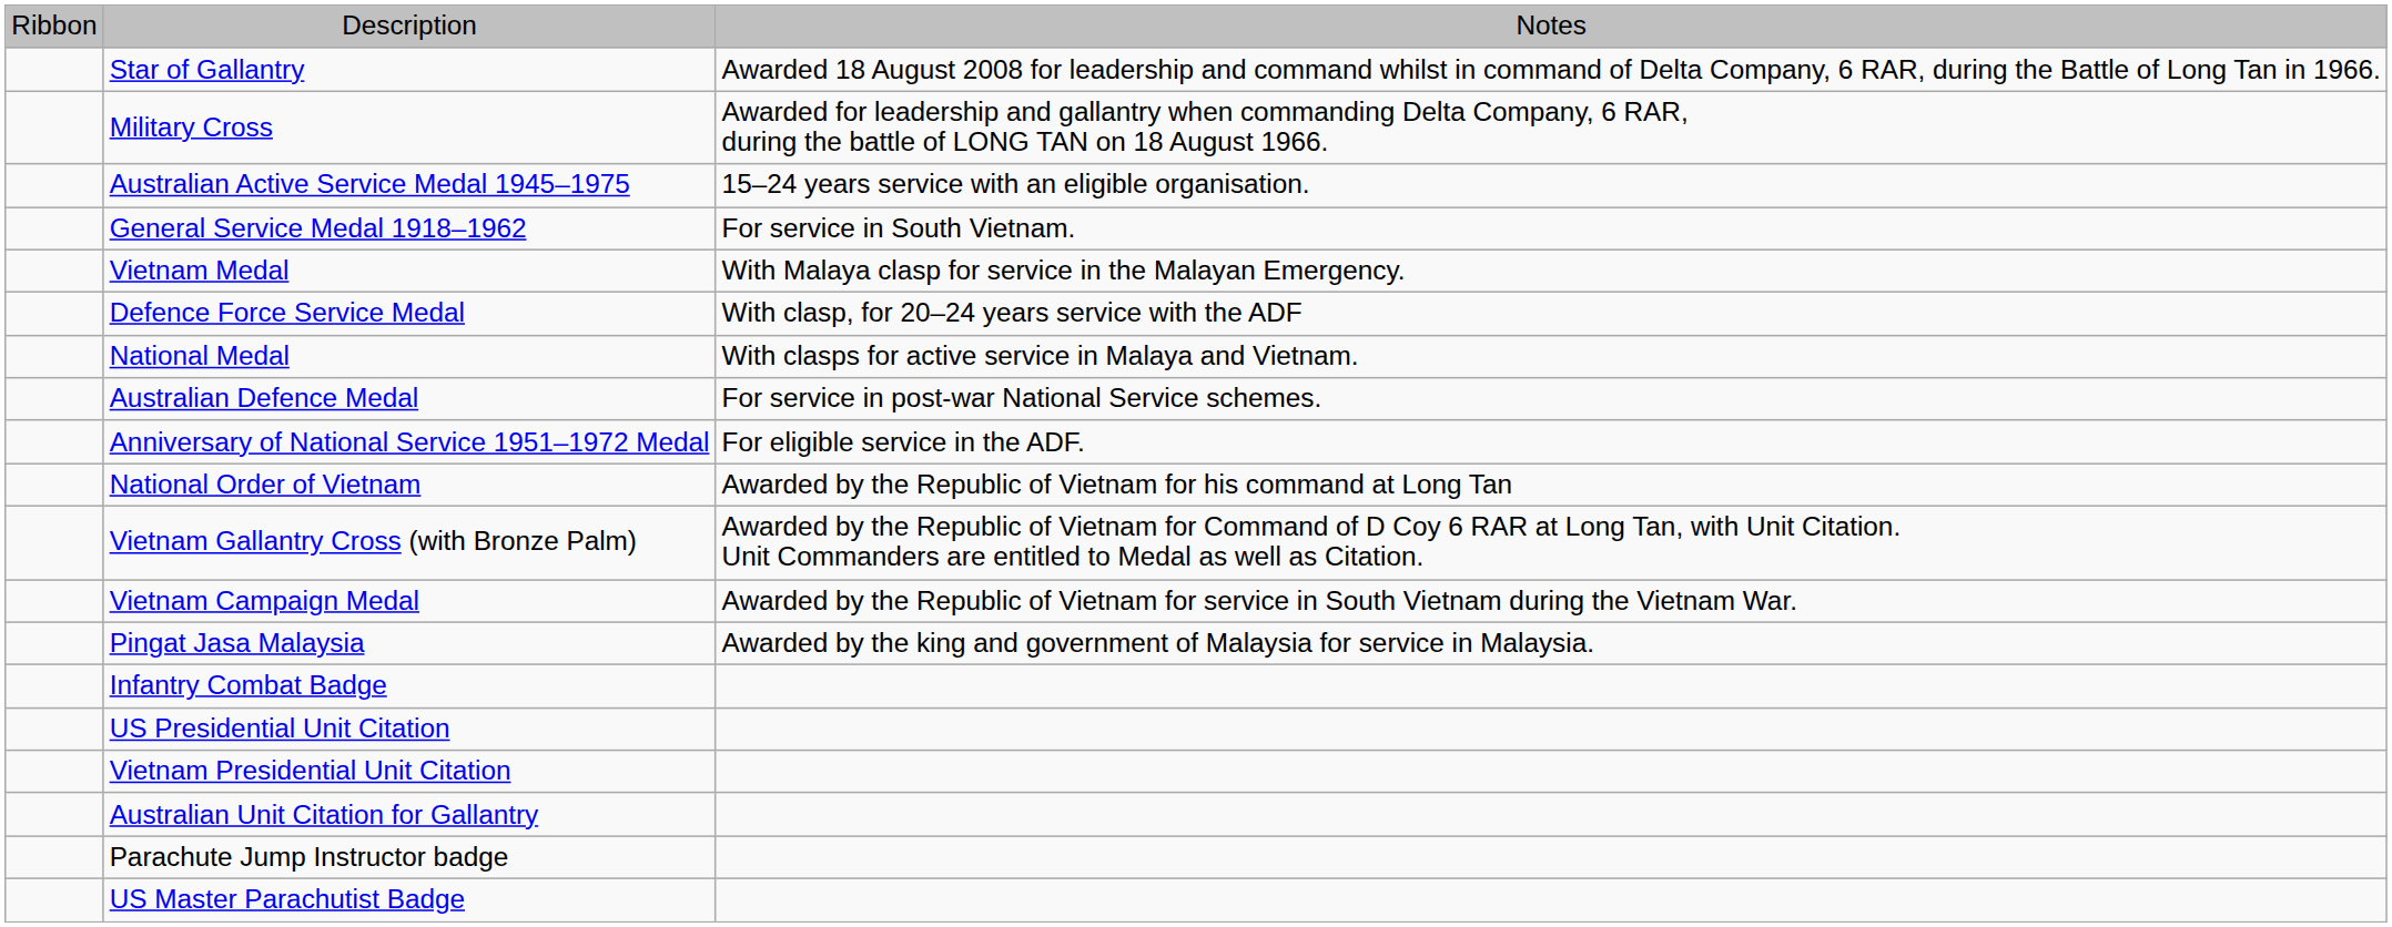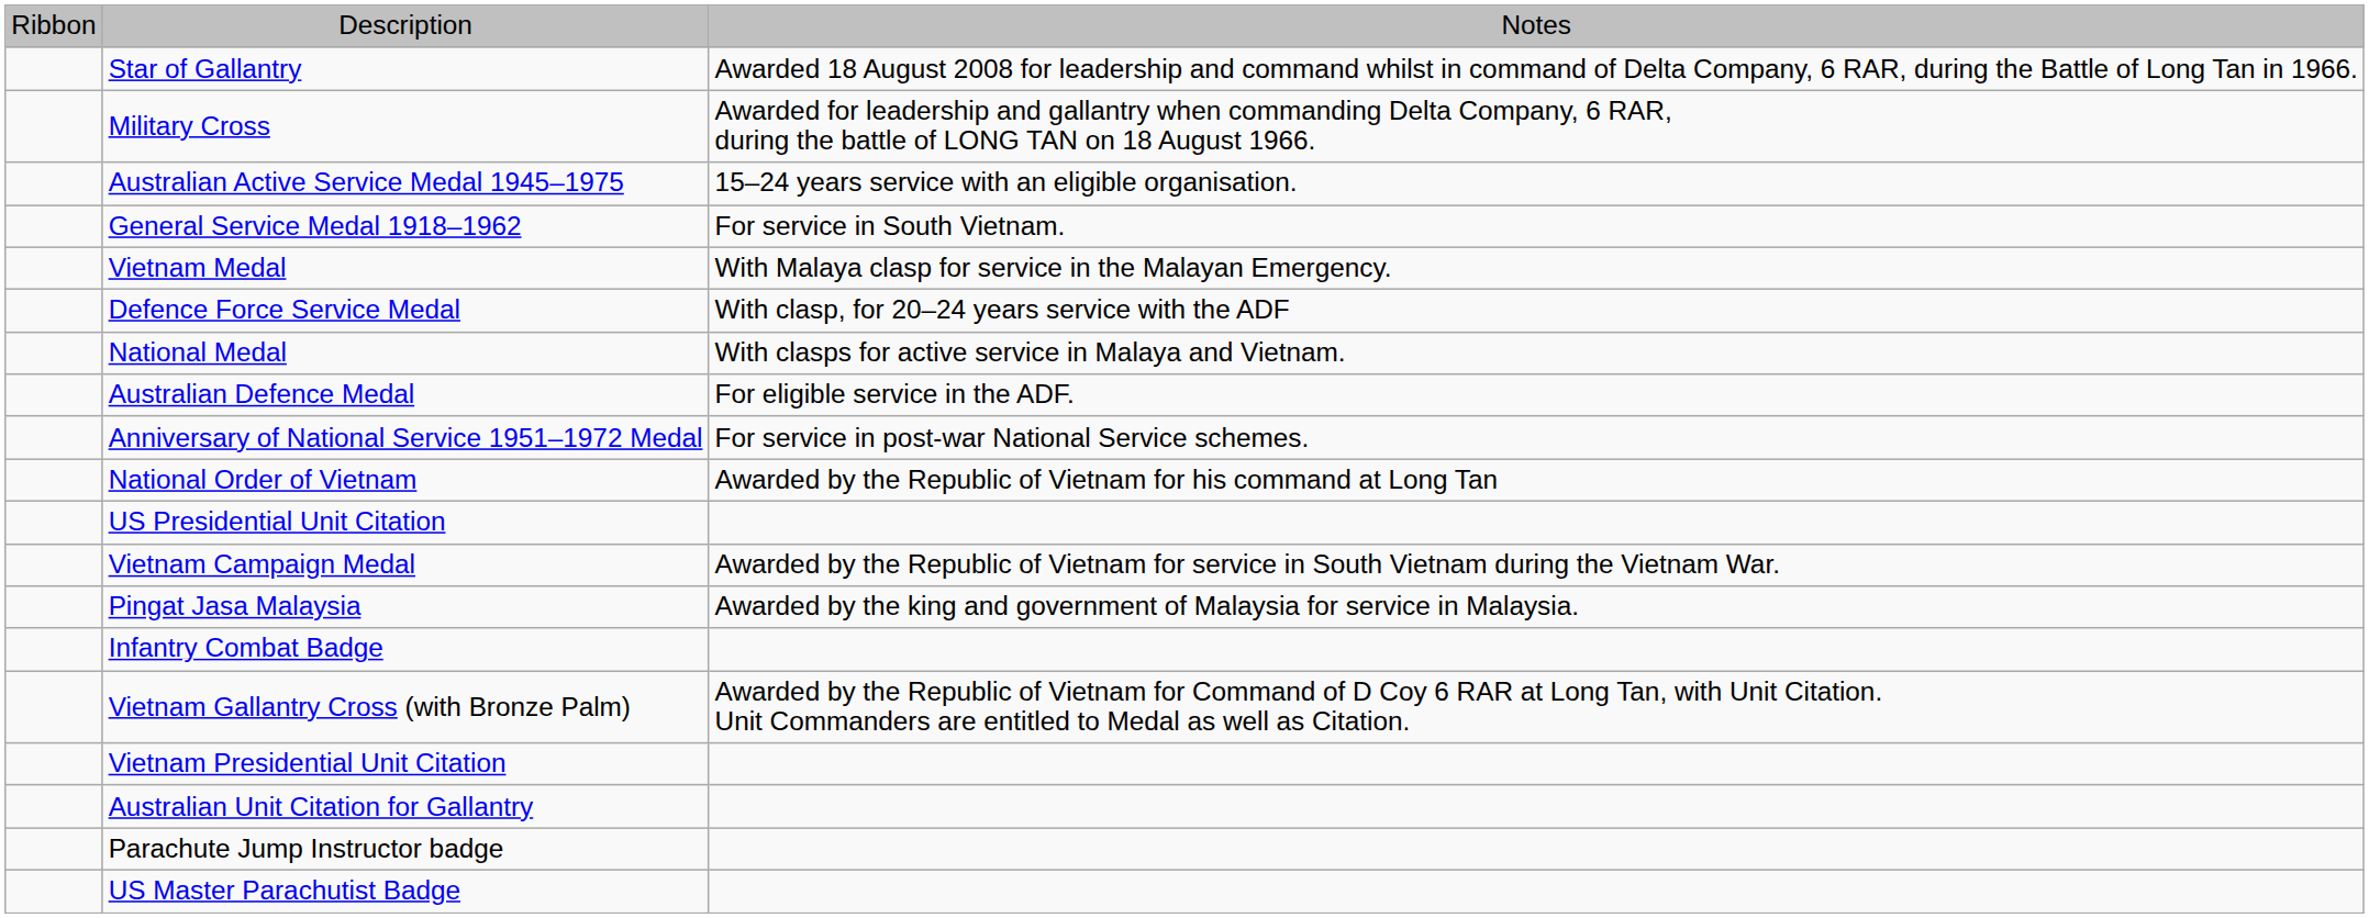Australian Defence Medal | column 3: For service in post-war National Service schemes. -> For eligible service in the ADF.
Anniversary of National Service 1951–1972 Medal | column 3: For eligible service in the ADF. -> For service in post-war National Service schemes.
rows swapped: Vietnam Gallantry Cross (with Bronze Palm) <-> US Presidential Unit Citation
